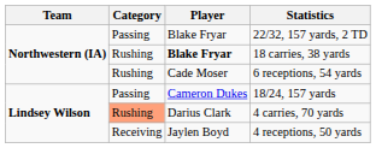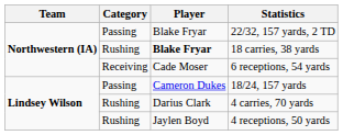6 receptions, 54 yards | Category: Rushing -> Receiving
4 carries, 70 yards | Category: lightsalmon background -> no background
4 receptions, 50 yards | Category: Receiving -> Rushing
